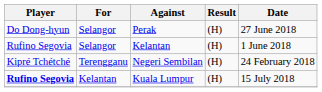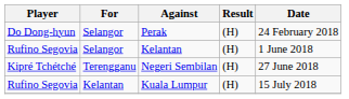Perak | Date: 27 June 2018 -> 24 February 2018
Negeri Sembilan | Date: 24 February 2018 -> 27 June 2018
Kuala Lumpur | Player: bold -> normal
